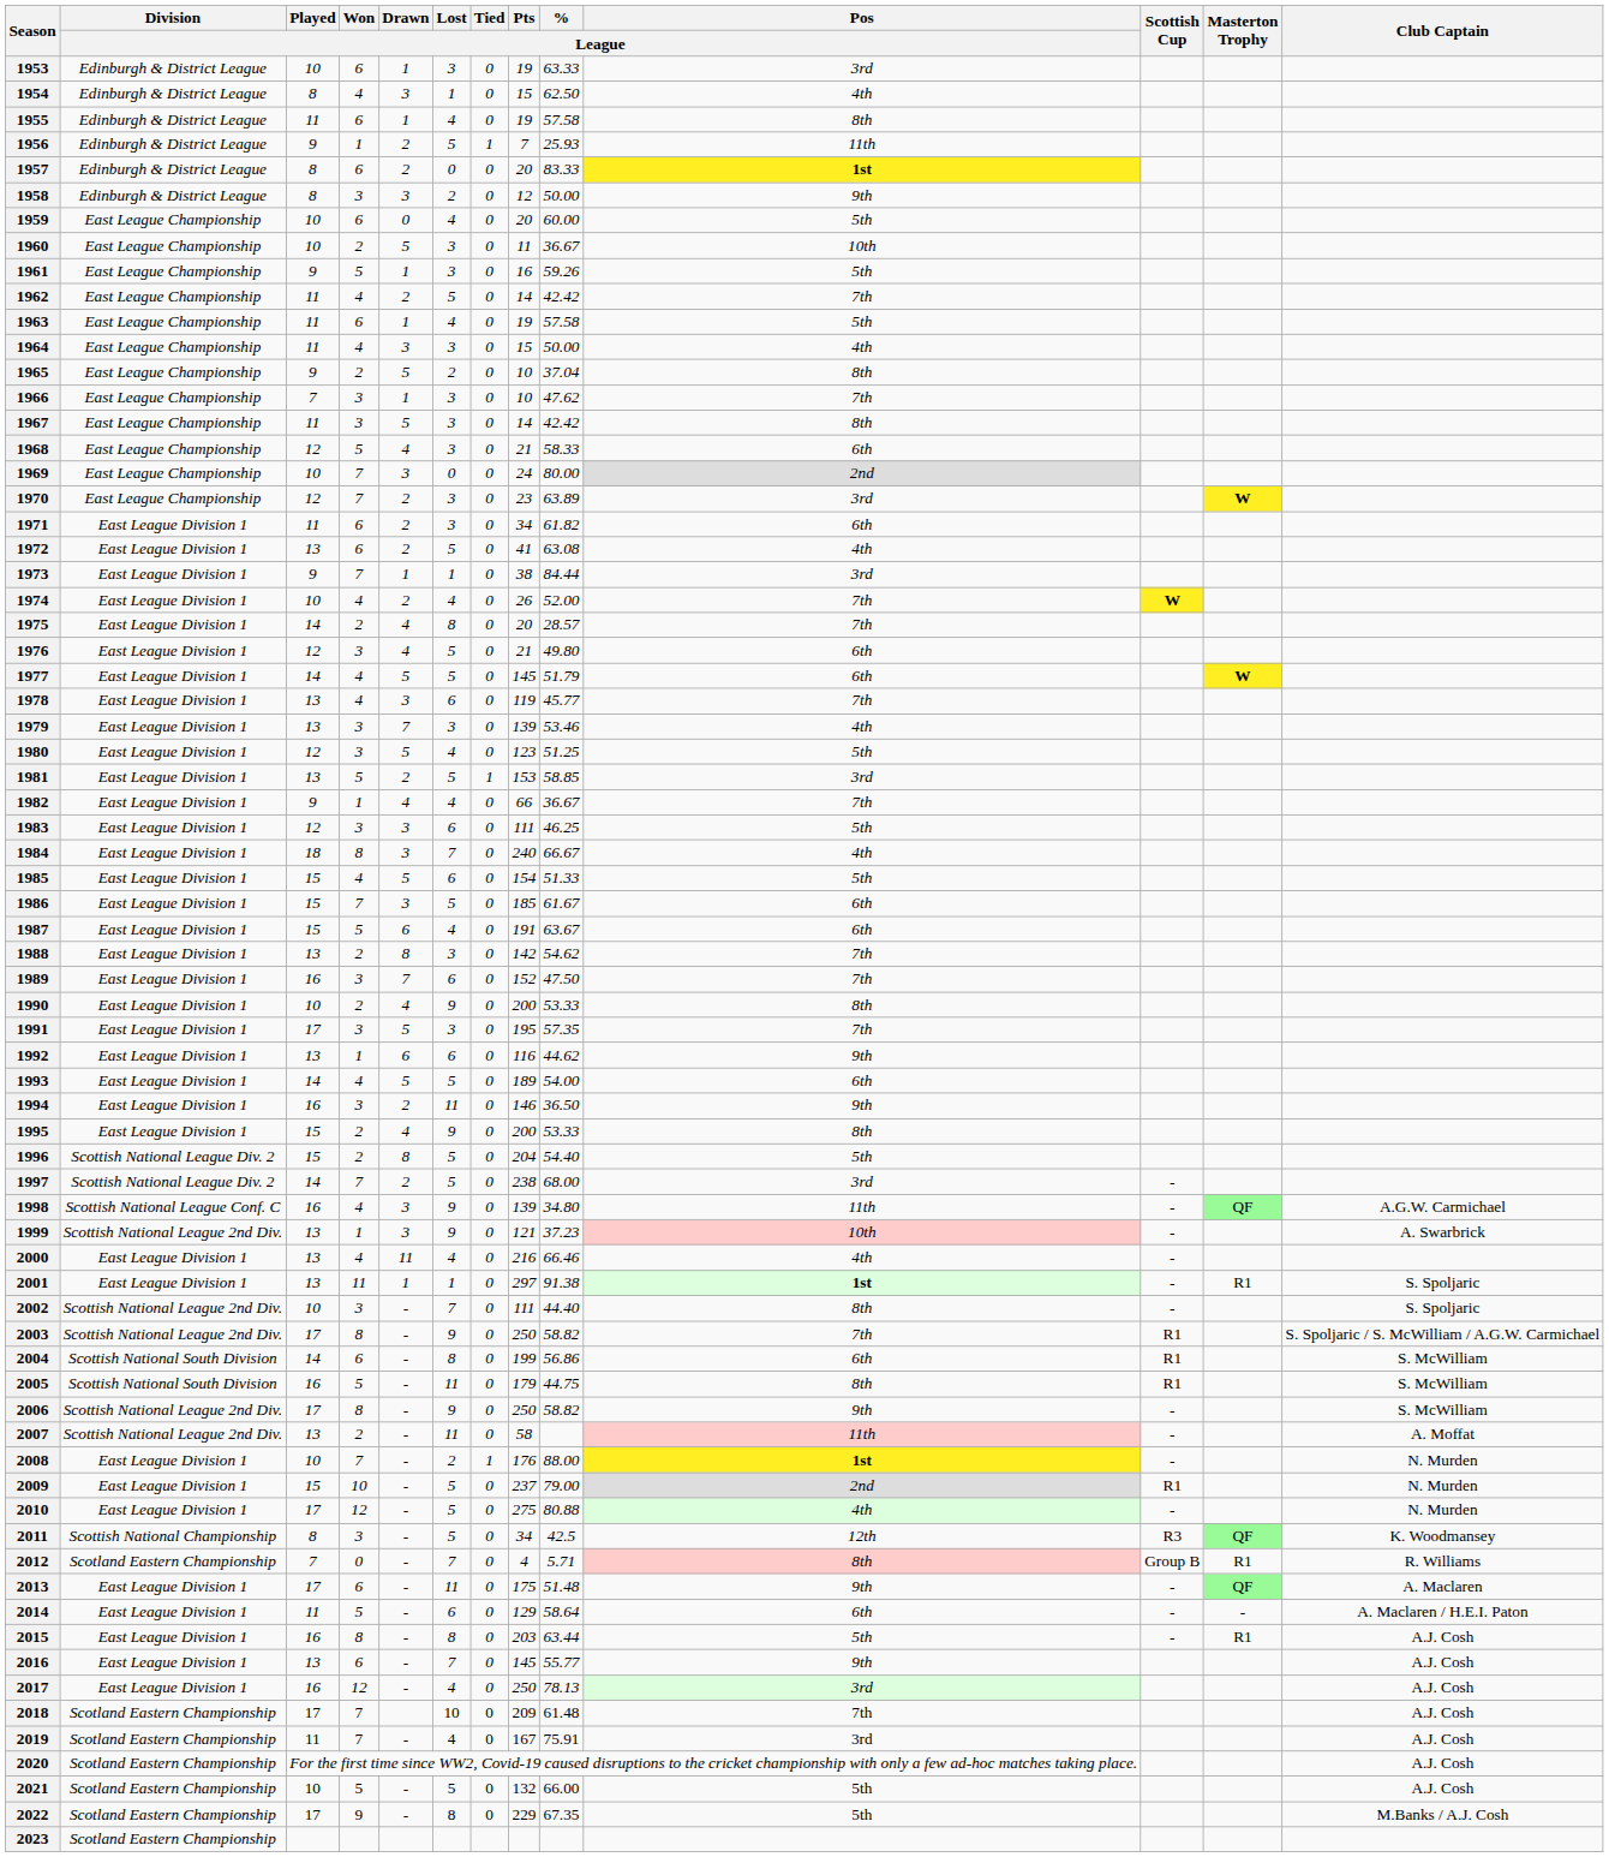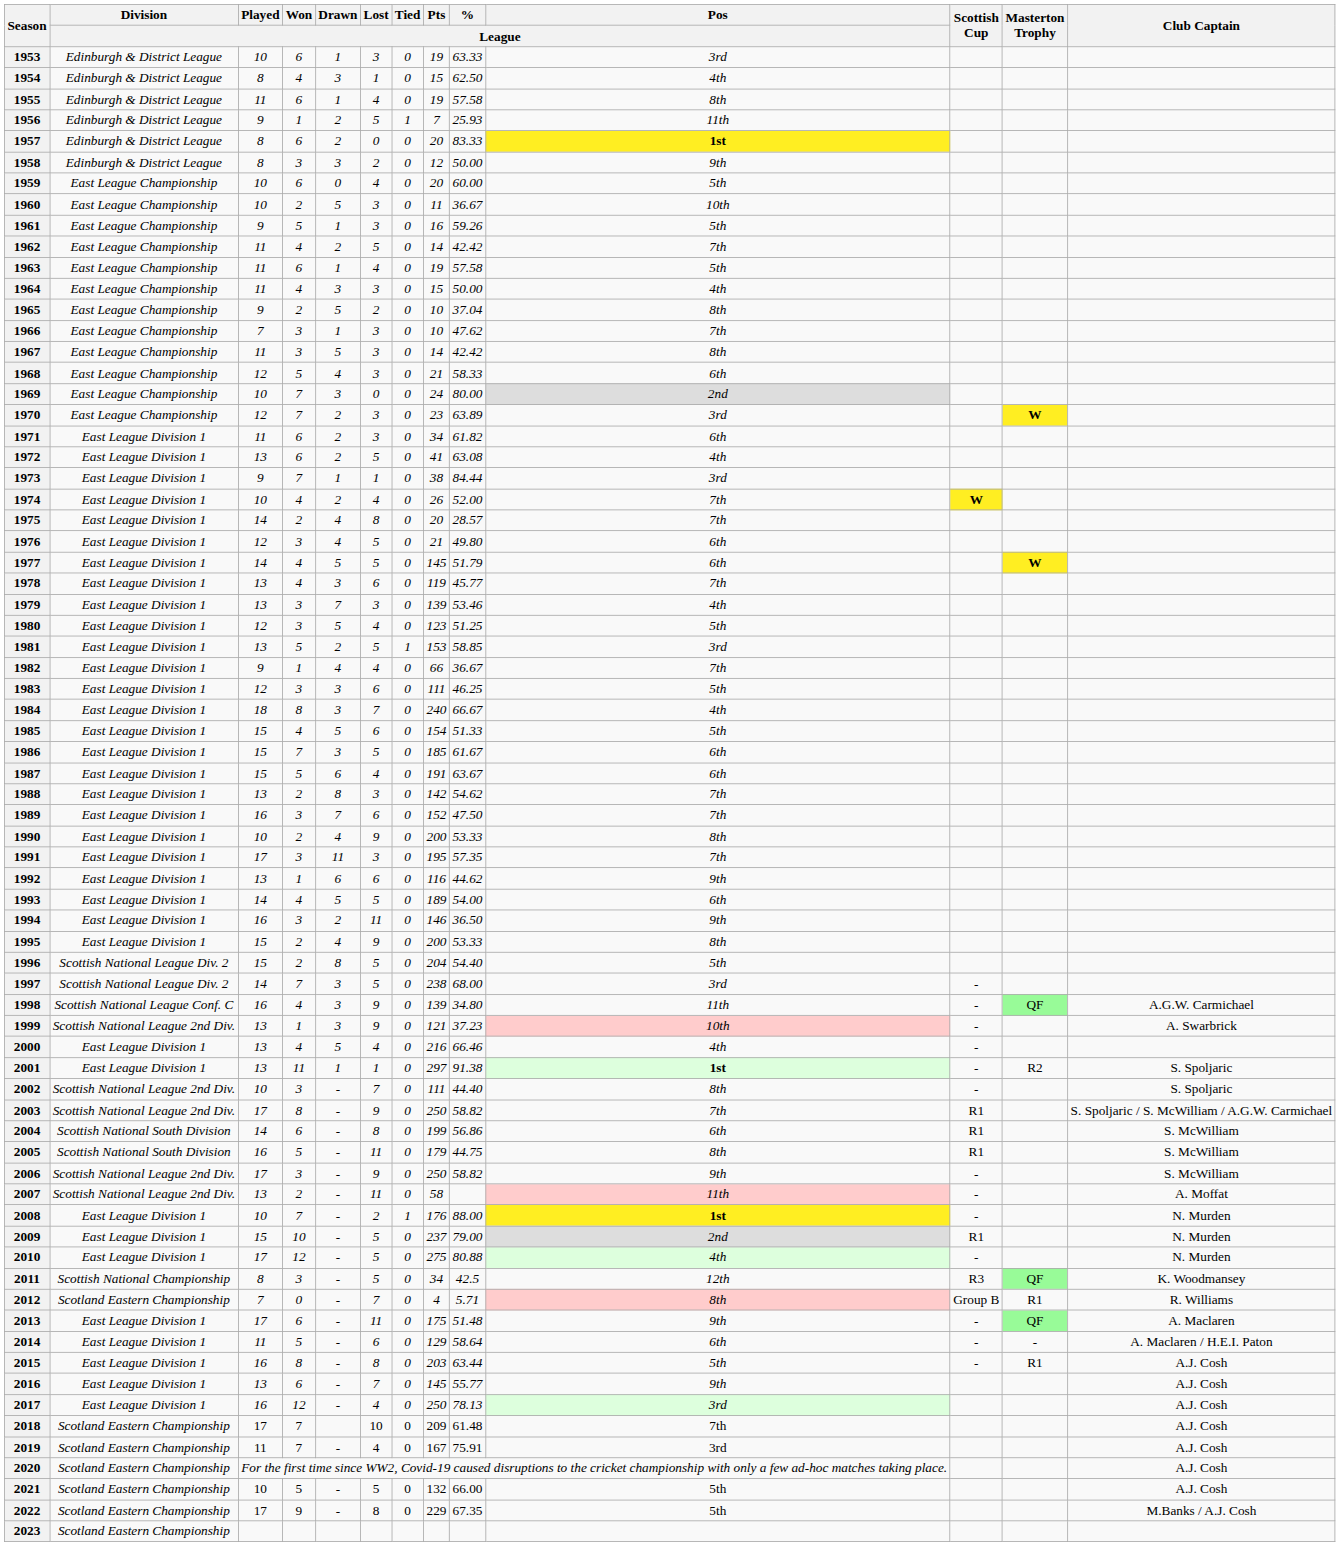1991 | Drawn / League: 5 -> 11
1997 | Drawn / League: 2 -> 3
2000 | Drawn / League: 11 -> 5
2001 | Masterton Trophy: R1 -> R2
2006 | Won / League: 8 -> 3
